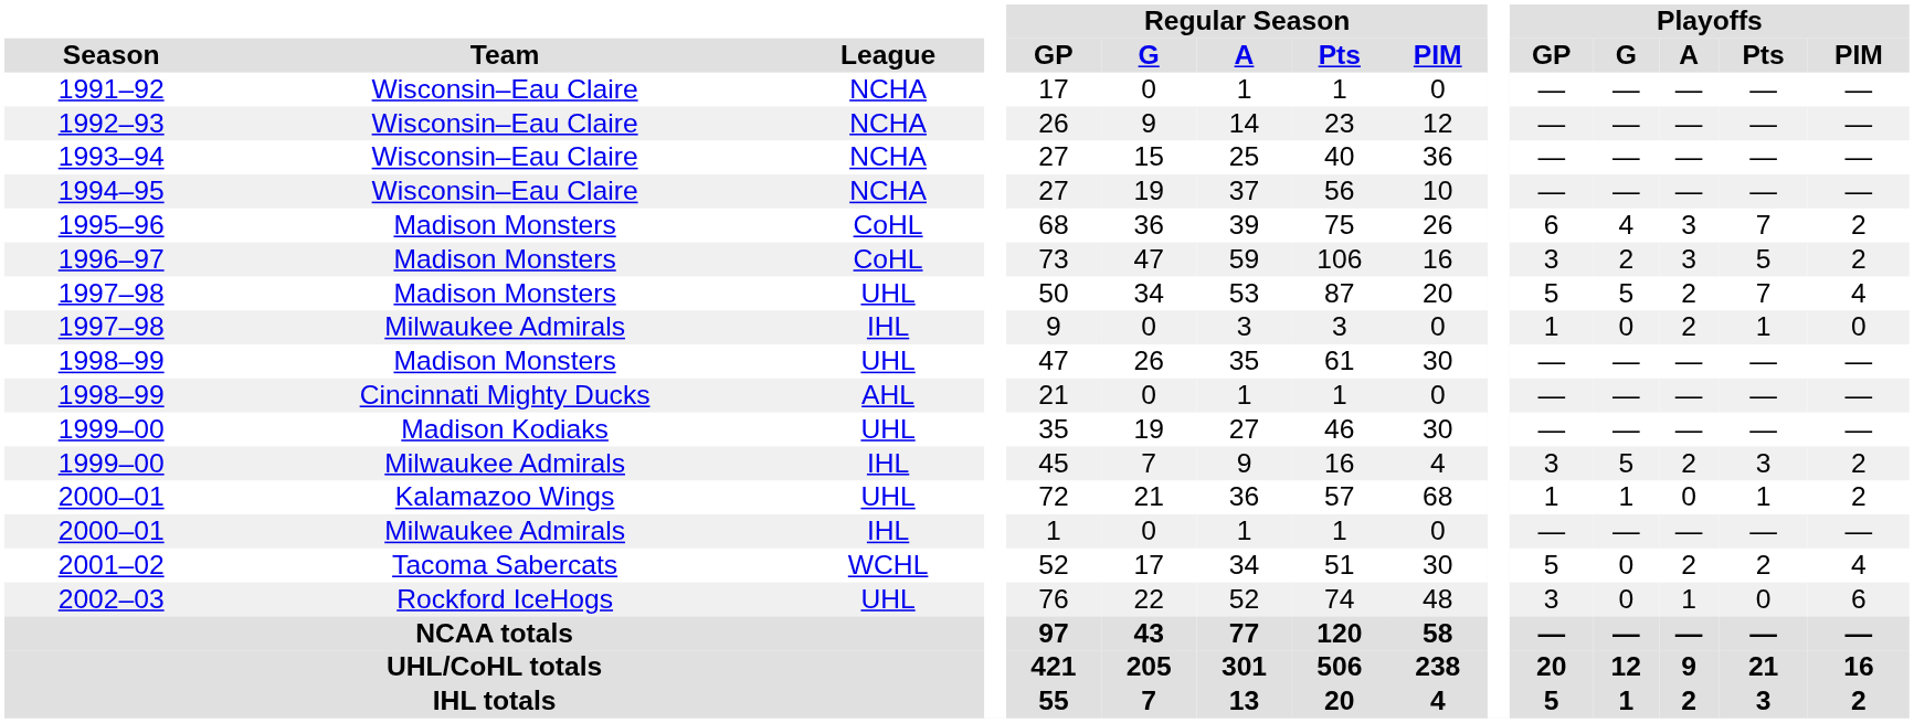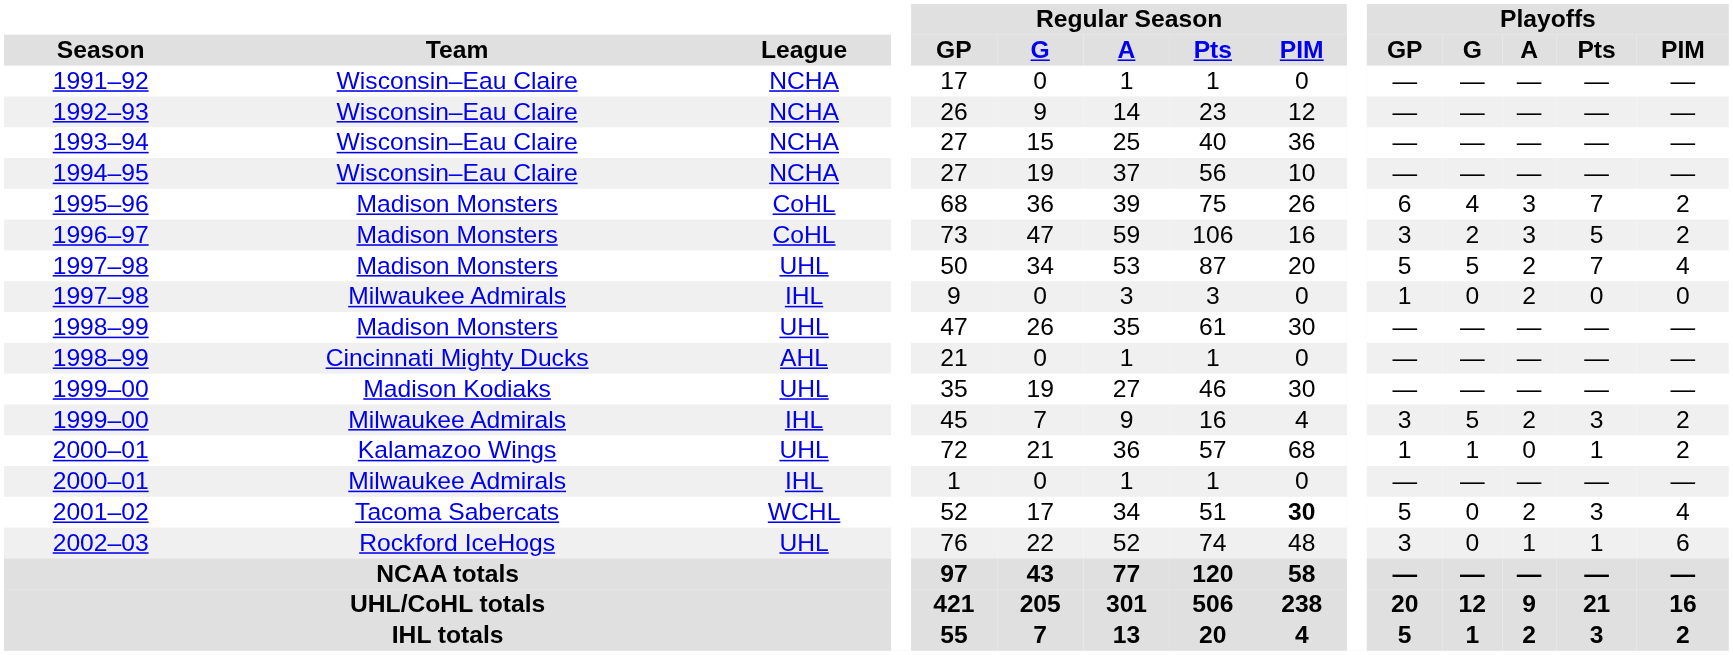1997–98 / Milwaukee Admirals | Playoffs / Pts: 1 -> 0
2001–02 | Regular Season / PIM: normal -> bold
2001–02 | Playoffs / Pts: 2 -> 3
2002–03 | Playoffs / Pts: 0 -> 1
